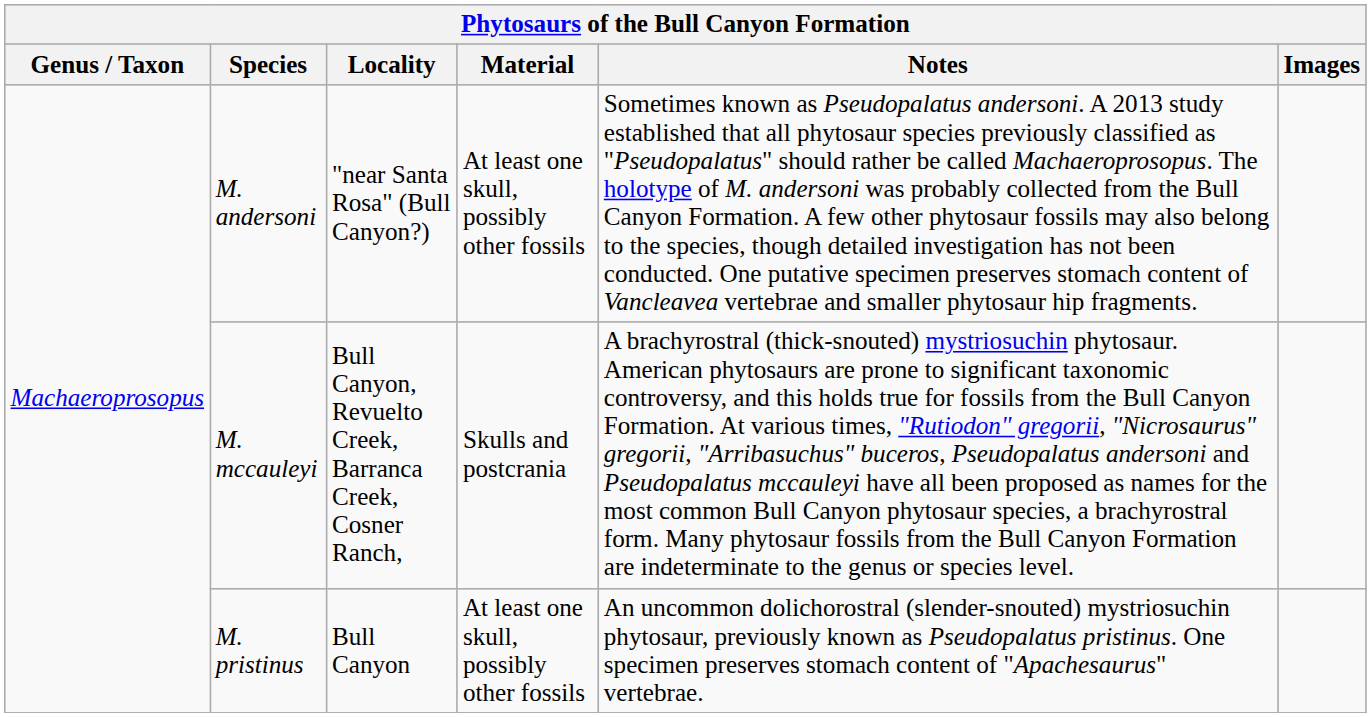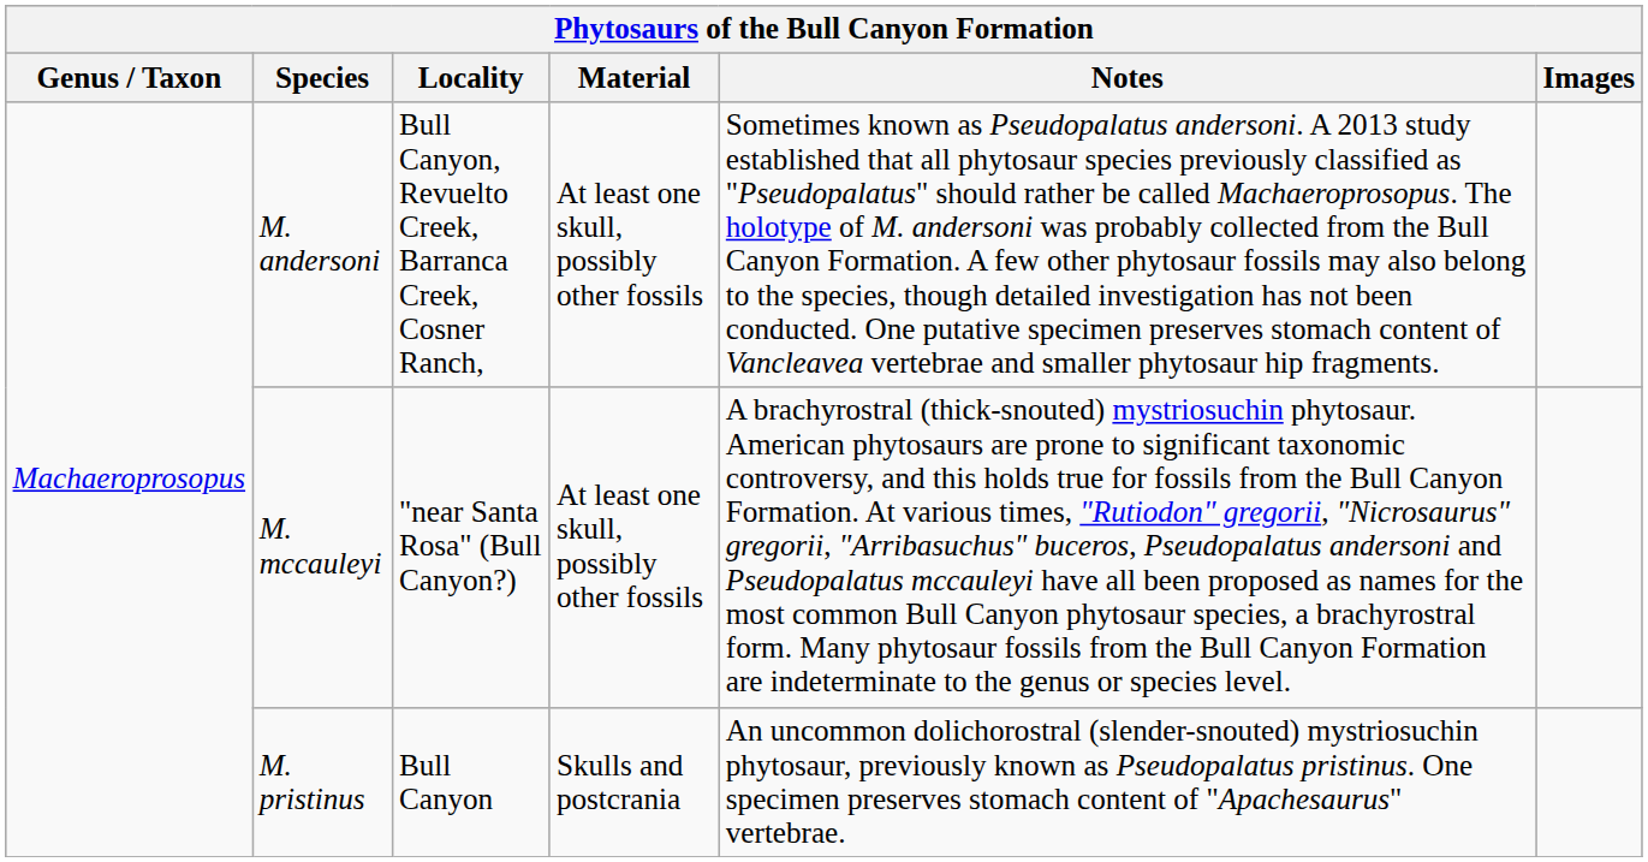M. andersoni | Locality: "near Santa Rosa" (Bull Canyon?) -> Bull Canyon, Revuelto Creek, Barranca Creek, Cosner Ranch,
M. mccauleyi | Locality: Bull Canyon, Revuelto Creek, Barranca Creek, Cosner Ranch, -> "near Santa Rosa" (Bull Canyon?)
M. mccauleyi | Material: Skulls and postcrania -> At least one skull, possibly other fossils
M. pristinus | Material: At least one skull, possibly other fossils -> Skulls and postcrania
